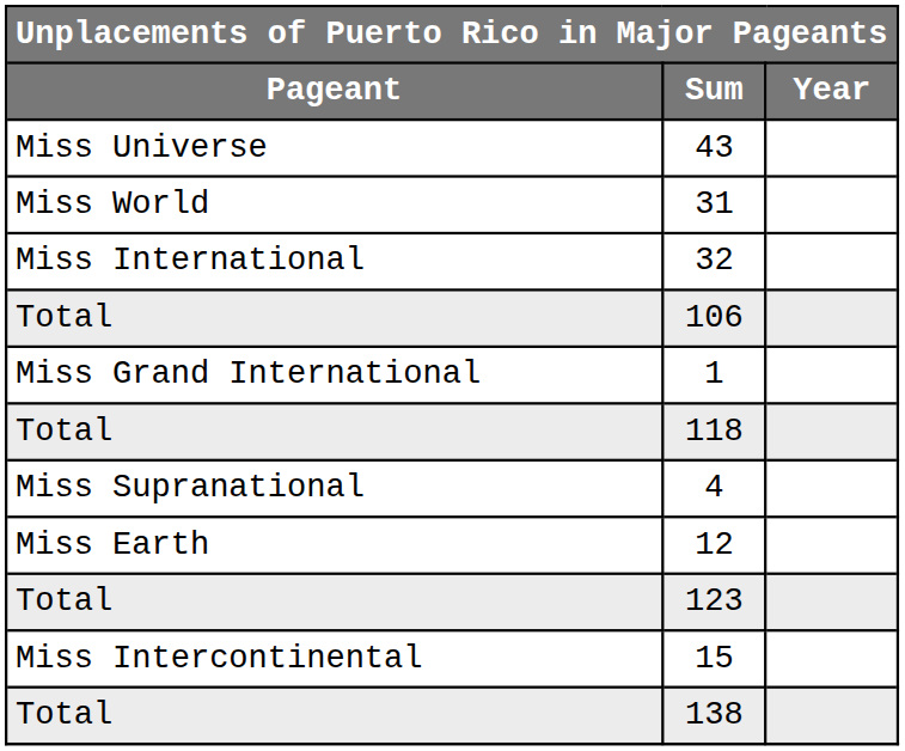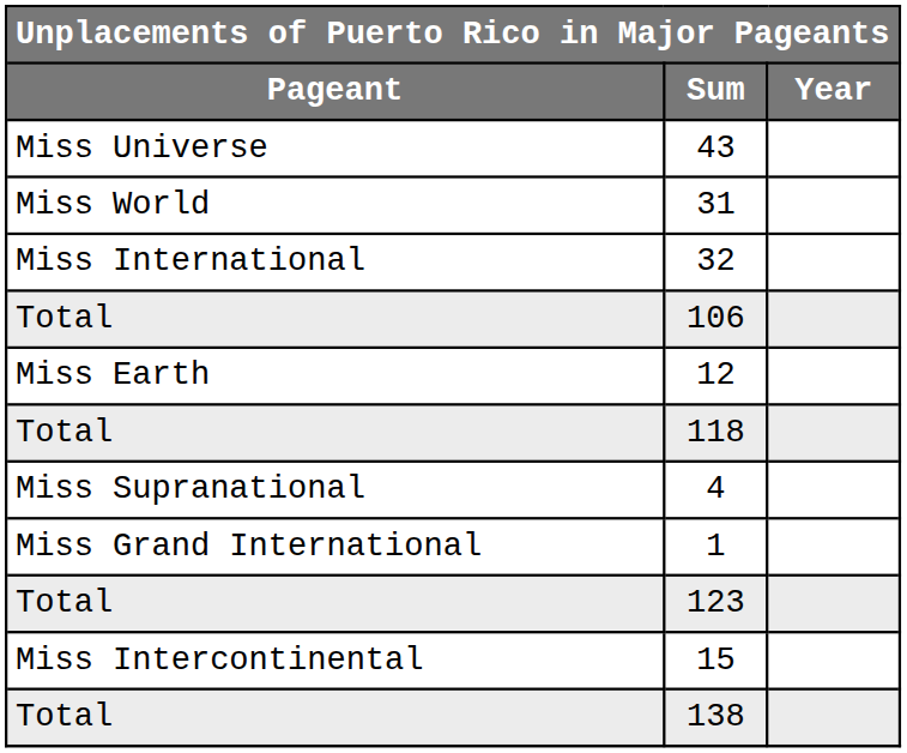rows swapped: 12 <-> 1
